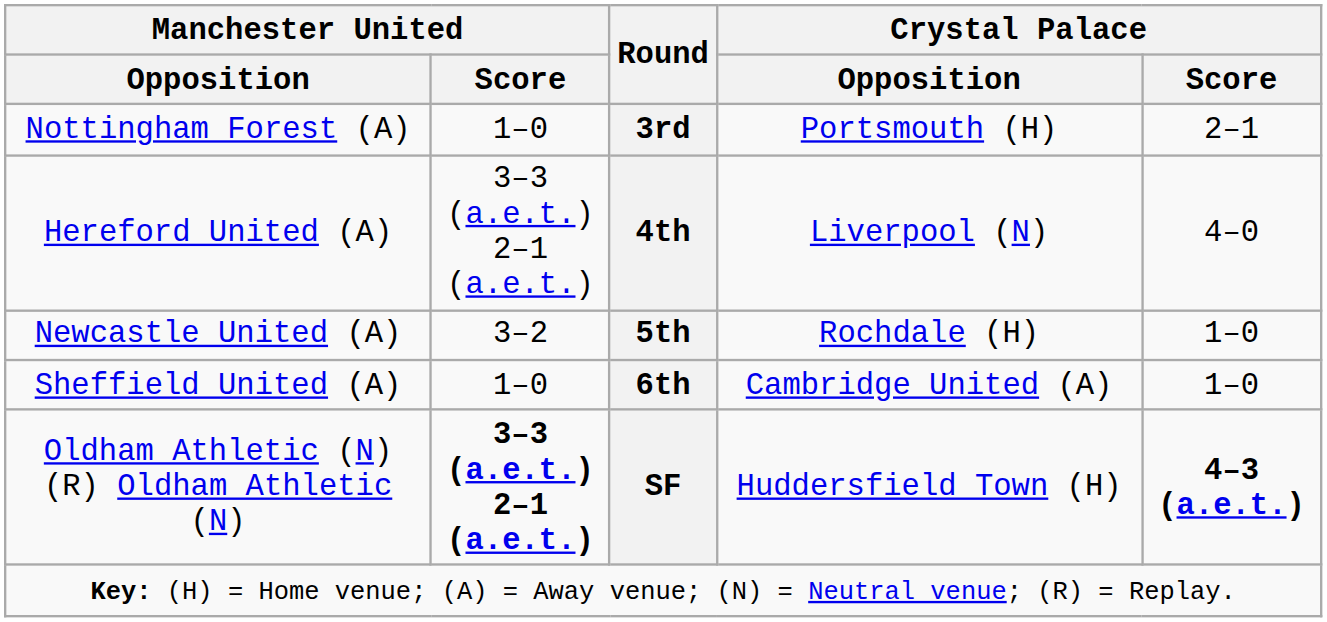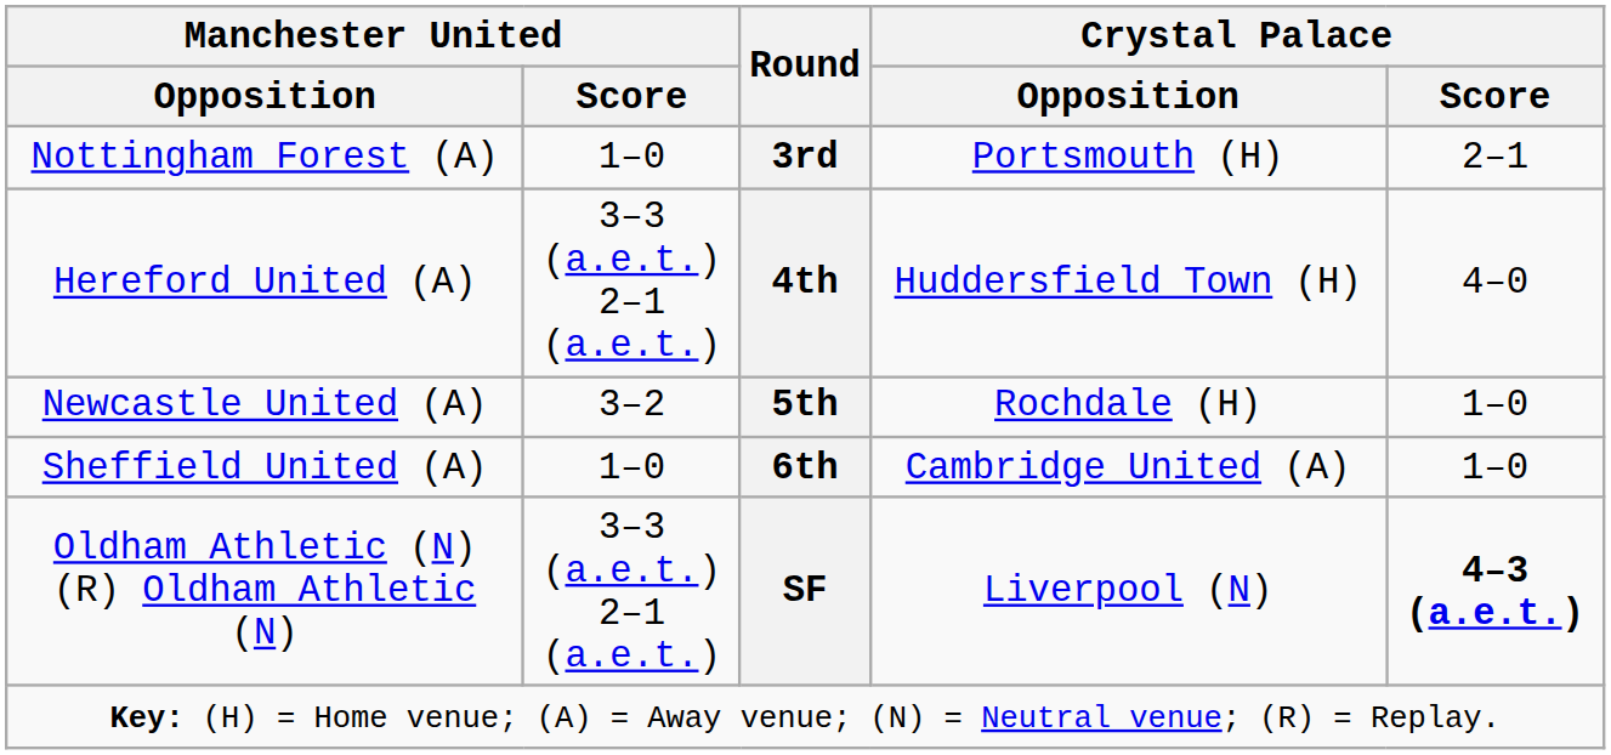Hereford United (A) | Crystal Palace / Opposition: Liverpool (N) -> Huddersfield Town (H)
Oldham Athletic (N) (R) Oldham Athletic (N) | Manchester United / Score: bold -> normal
Oldham Athletic (N) (R) Oldham Athletic (N) | Crystal Palace / Opposition: Huddersfield Town (H) -> Liverpool (N)
